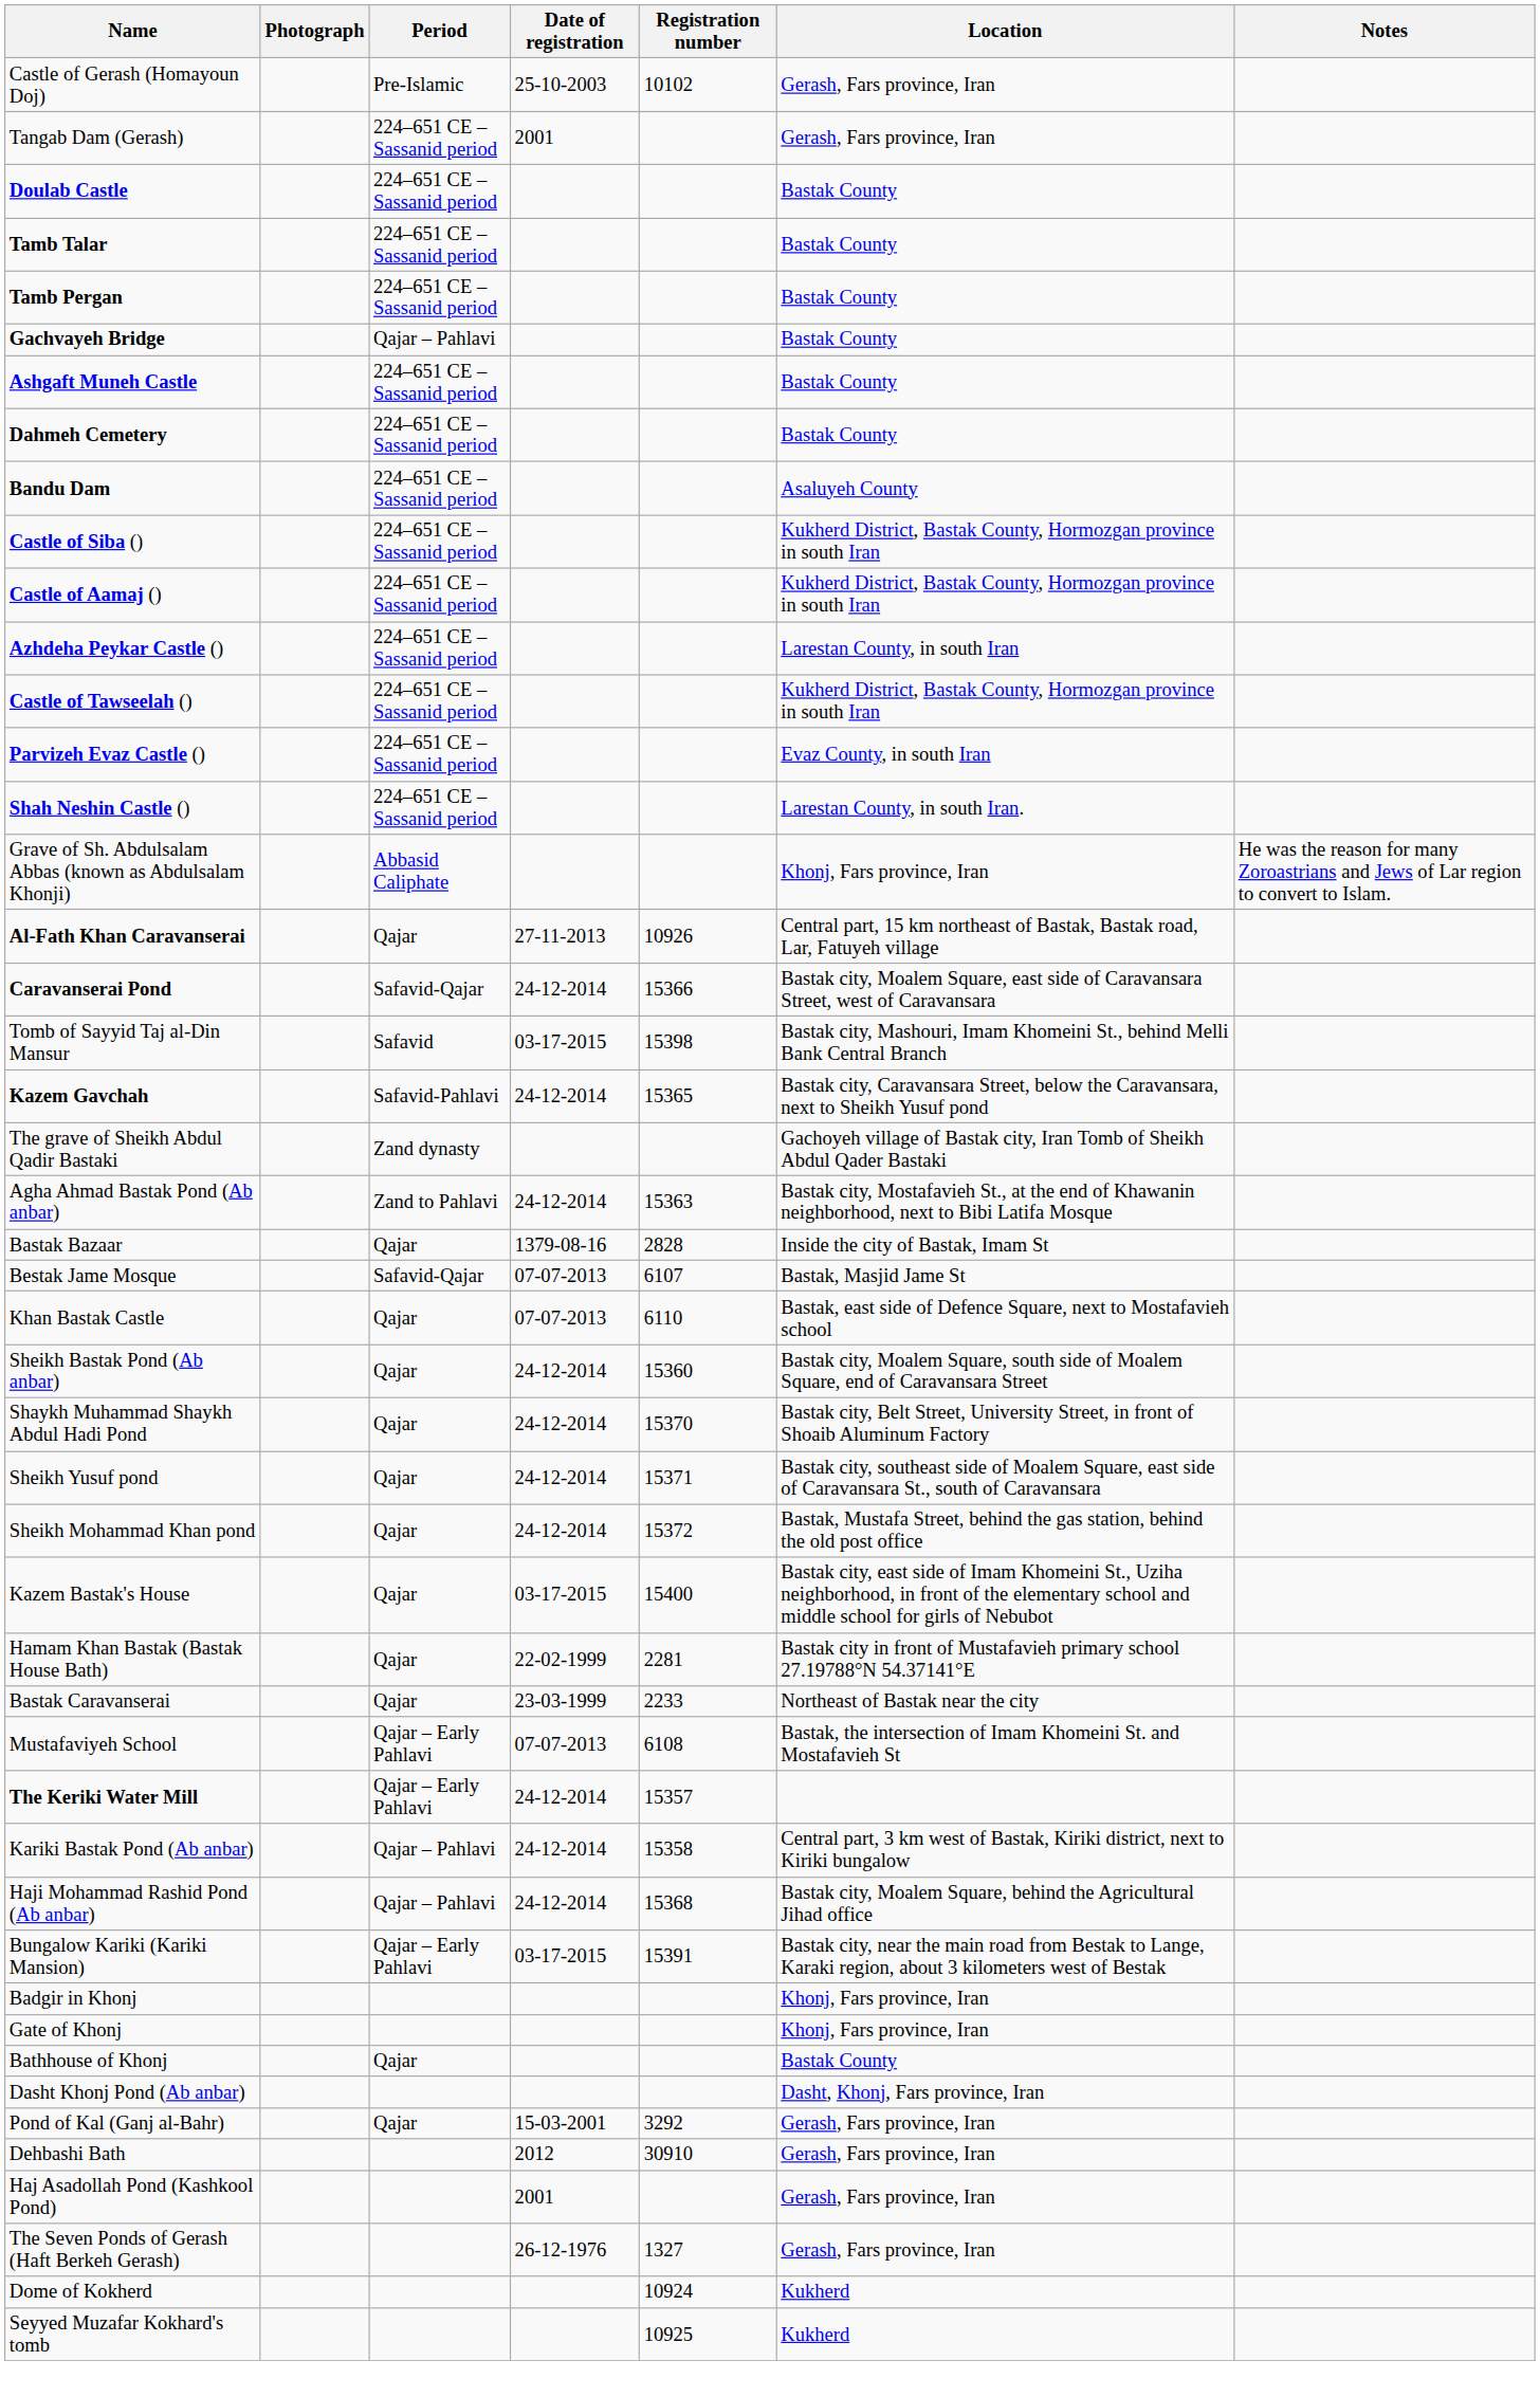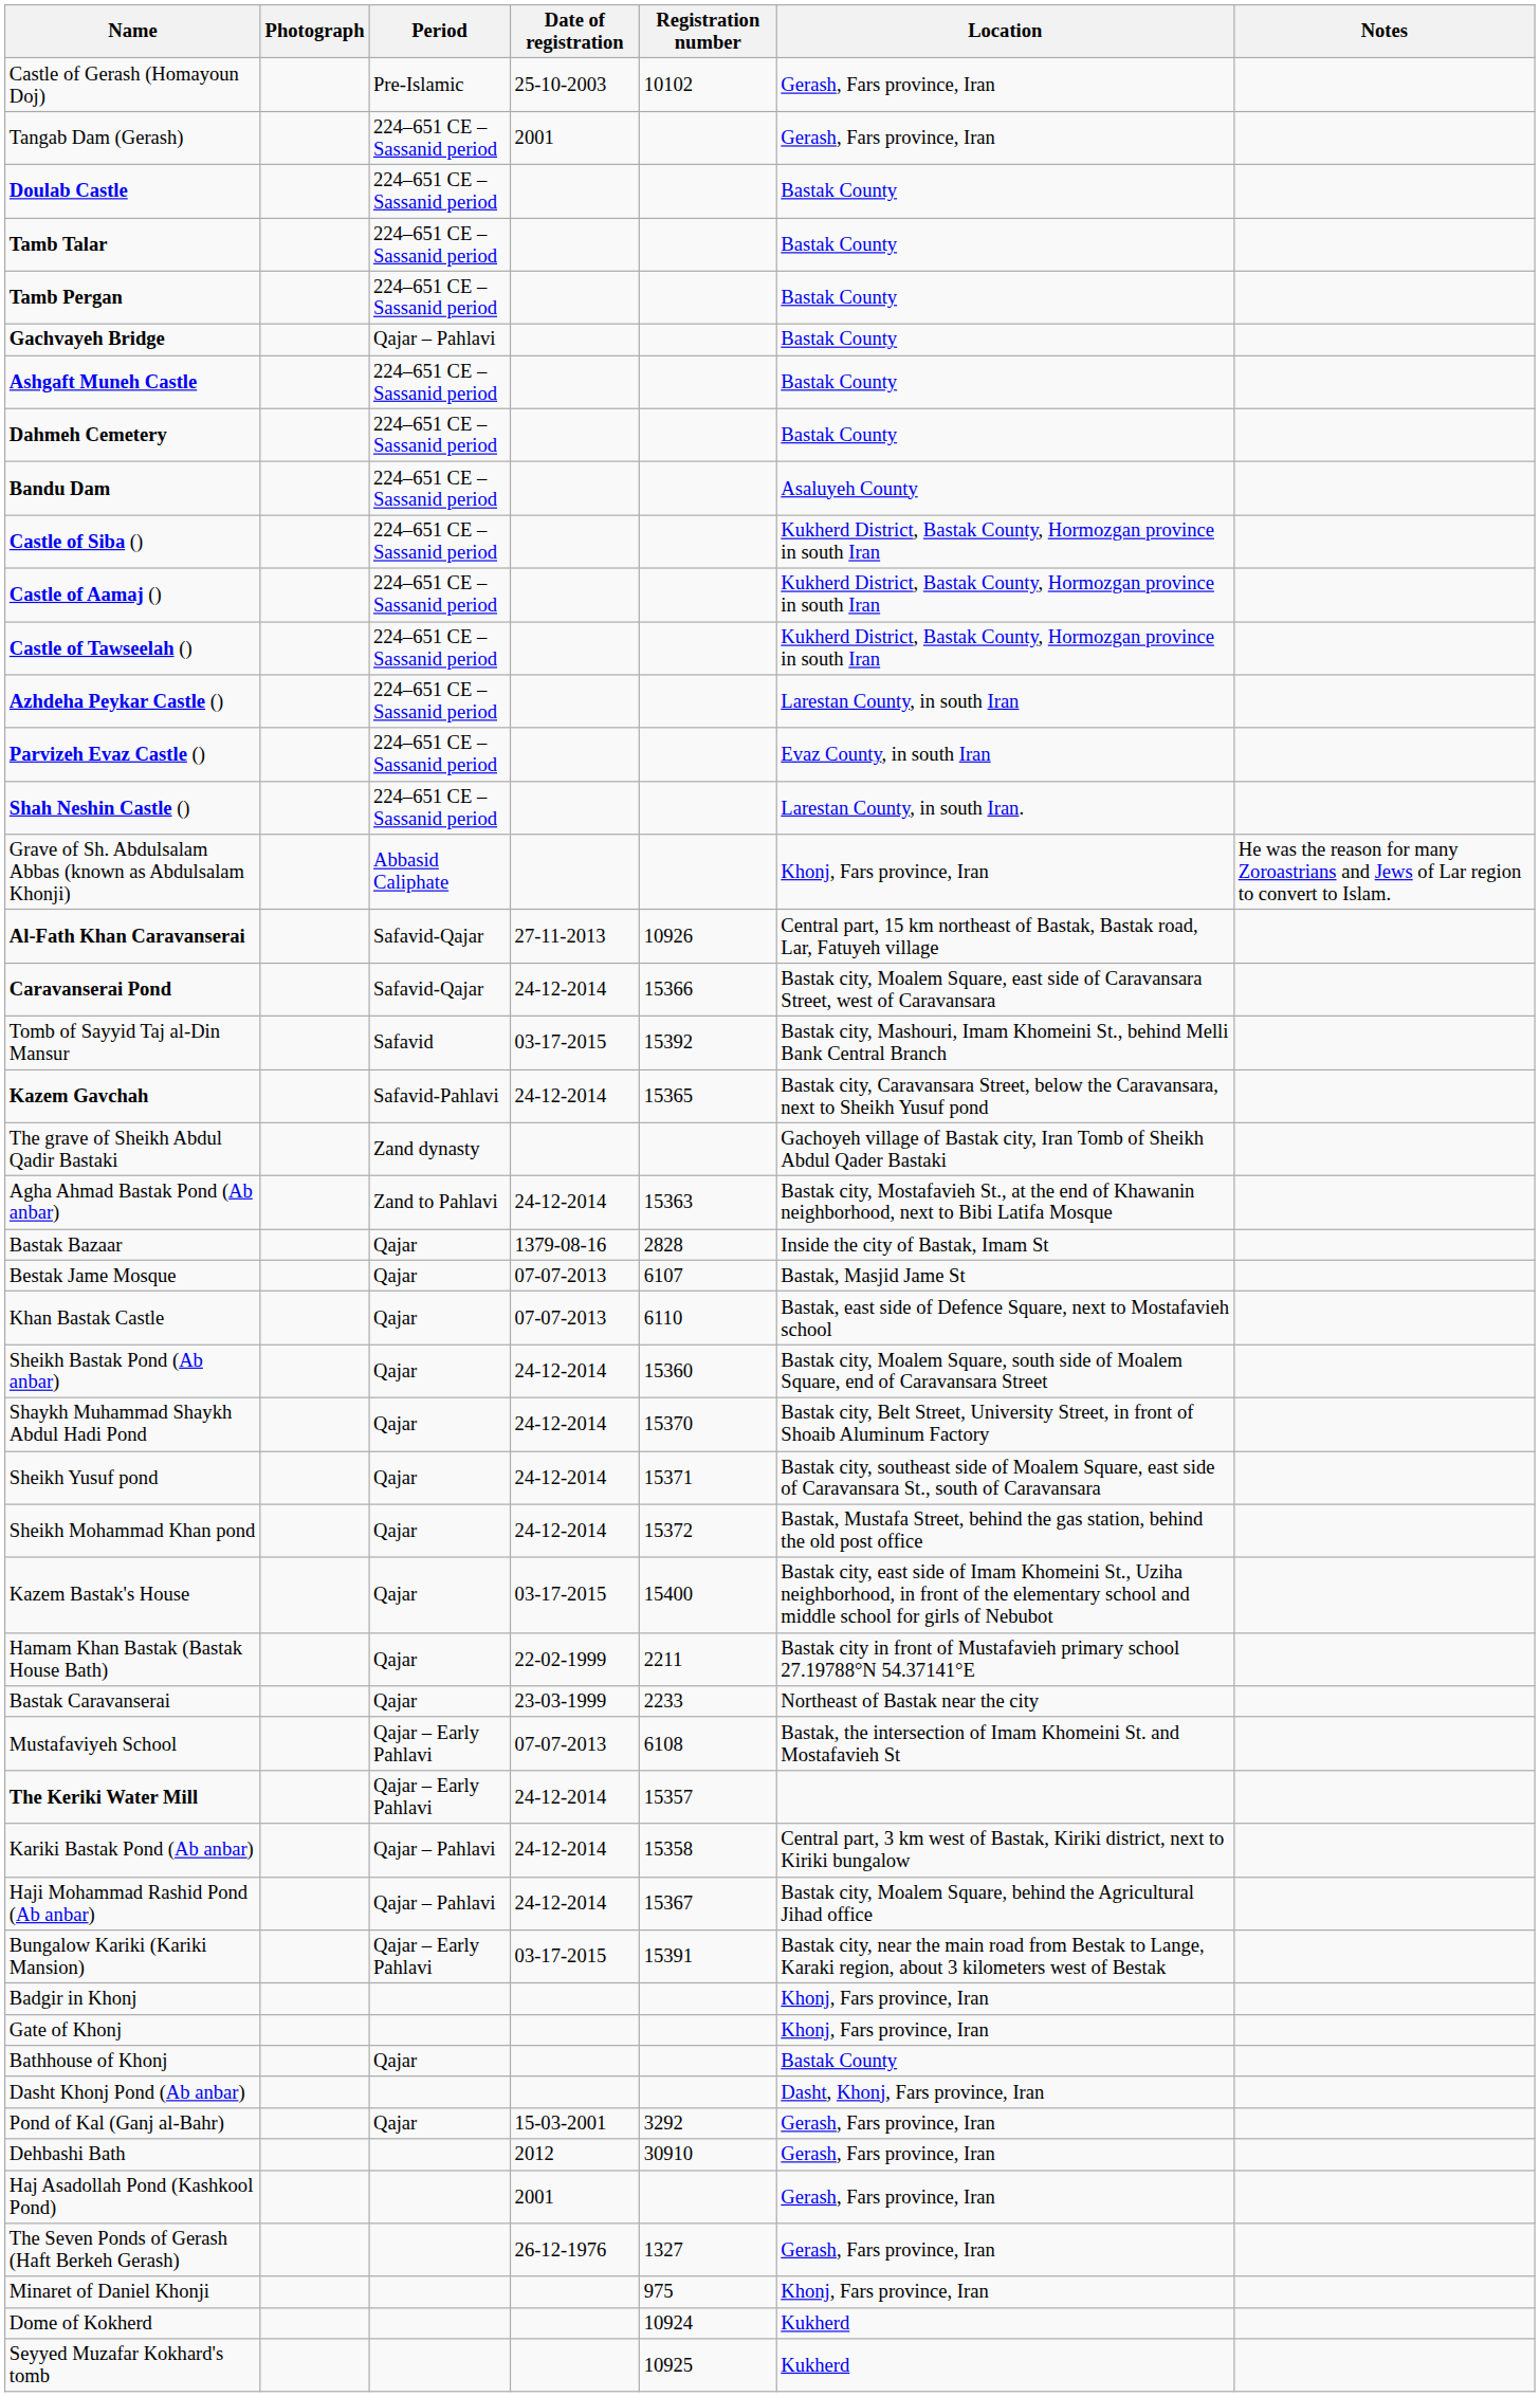rows swapped: Castle of Tawseelah () <-> Azhdeha Peykar Castle ()
Al-Fath Khan Caravanserai | Period: Qajar -> Safavid-Qajar
Tomb of Sayyid Taj al-Din Mansur | Registration number: 15398 -> 15392
Bestak Jame Mosque | Period: Safavid-Qajar -> Qajar
Hamam Khan Bastak (Bastak House Bath) | Registration number: 2281 -> 2211
Haji Mohammad Rashid Pond (Ab anbar) | Registration number: 15368 -> 15367
+ row: Minaret of Daniel Khonji | 975 | Khonj, Fars province, Iran
